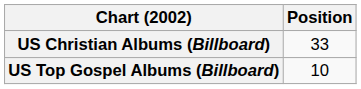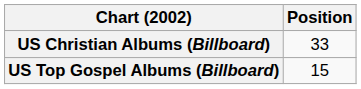US Top Gospel Albums (Billboard) | Position: 10 -> 15
